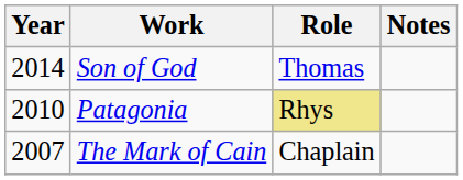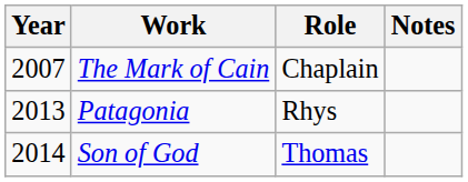rows swapped: The Mark of Cain <-> Son of God
Patagonia | Year: 2010 -> 2013
Patagonia | Role: khaki background -> no background
